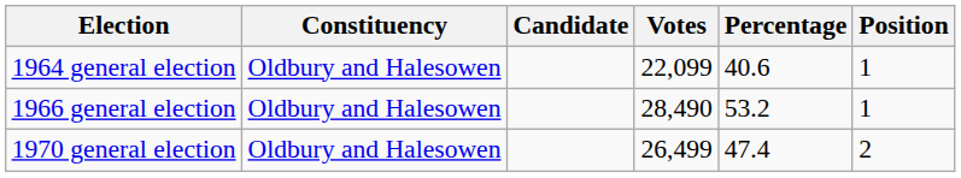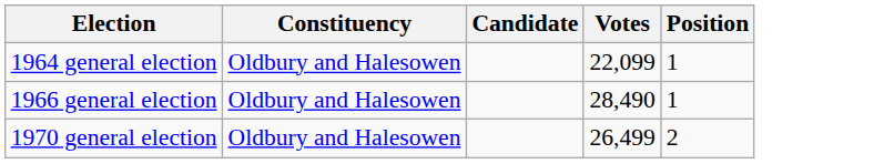- column: Percentage | 40.6 | 53.2 | 47.4
